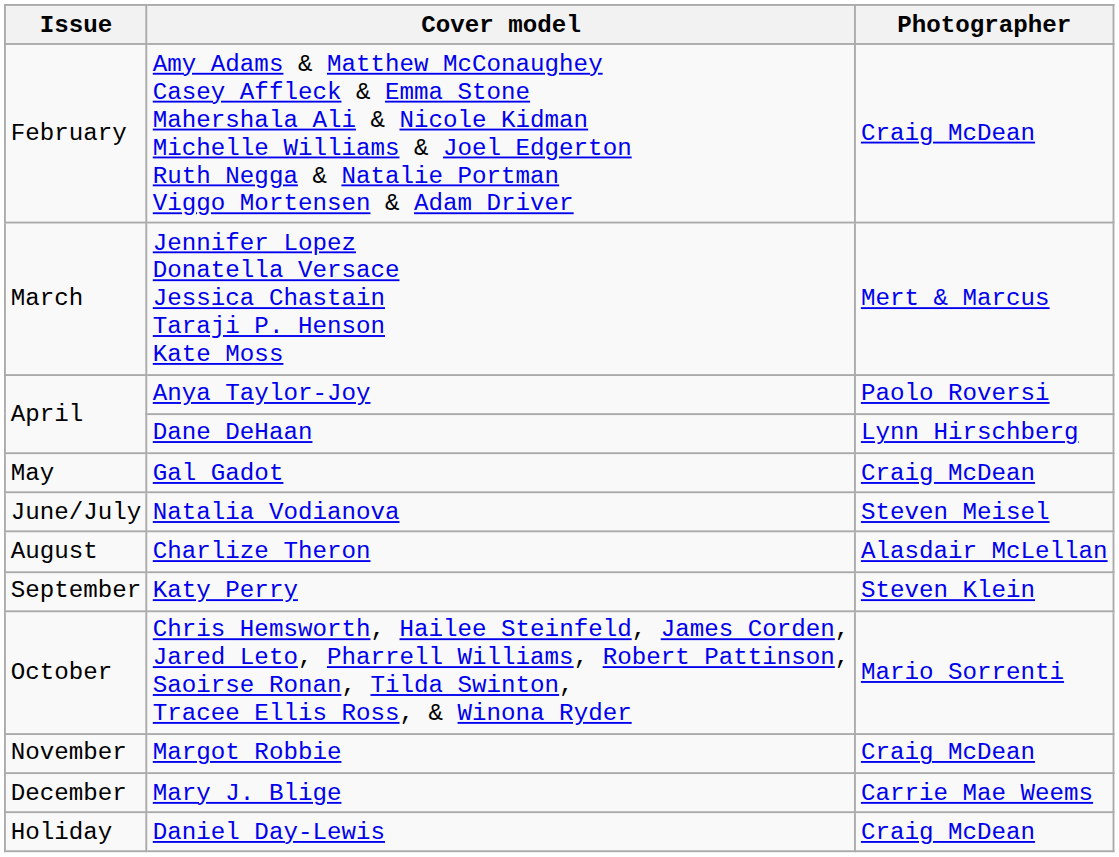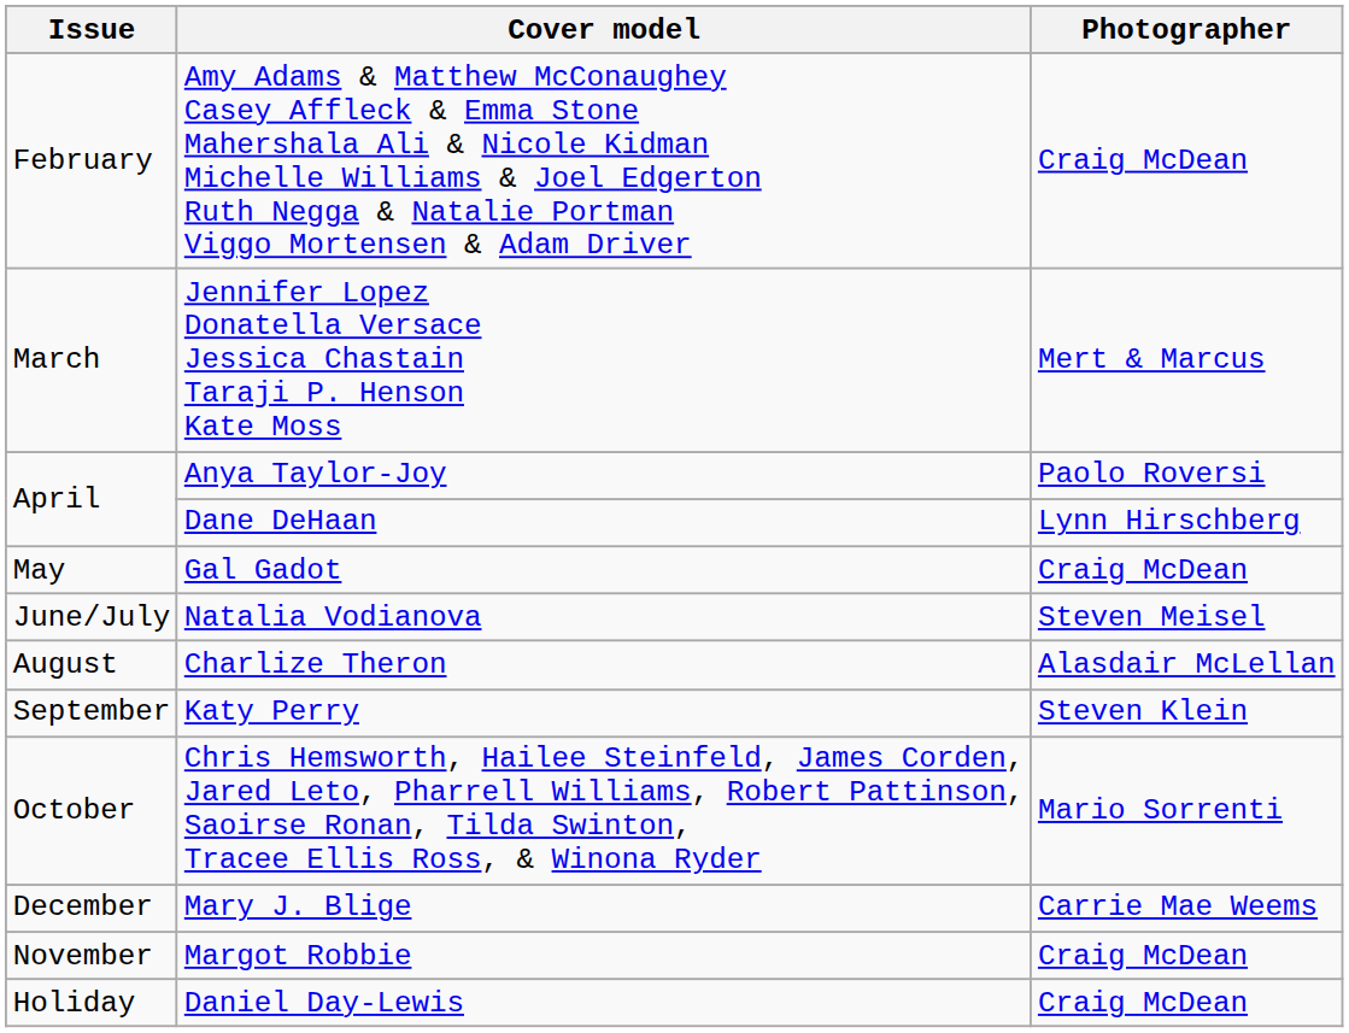rows swapped: Margot Robbie <-> Mary J. Blige
